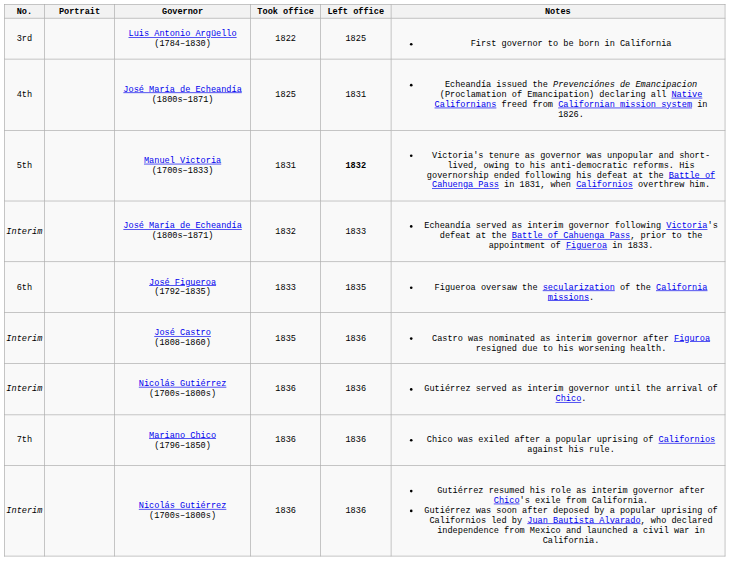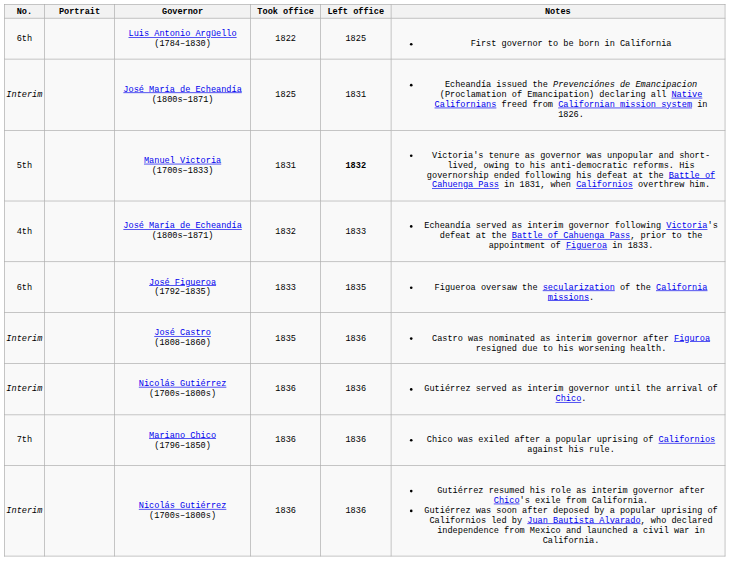Luis Antonio Argüello (1784–1830) | No.: 3rd -> 6th
José María de Echeandía (1800s–1871) / 1825 | No.: 4th -> Interim
José María de Echeandía (1800s–1871) / 1832 | No.: Interim -> 4th
